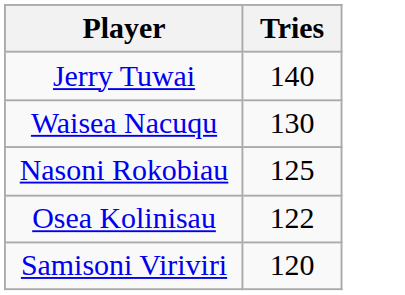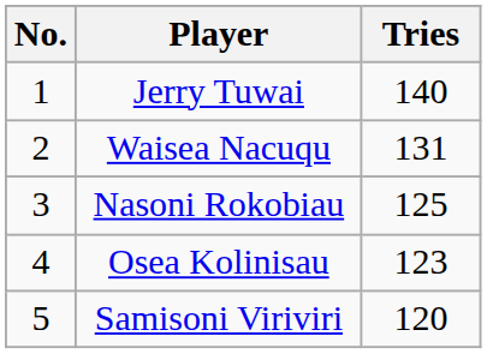+ column: No. | 1 | 2 | 3 | 4 | 5
Waisea Nacuqu | Tries: 130 -> 131
Osea Kolinisau | Tries: 122 -> 123
